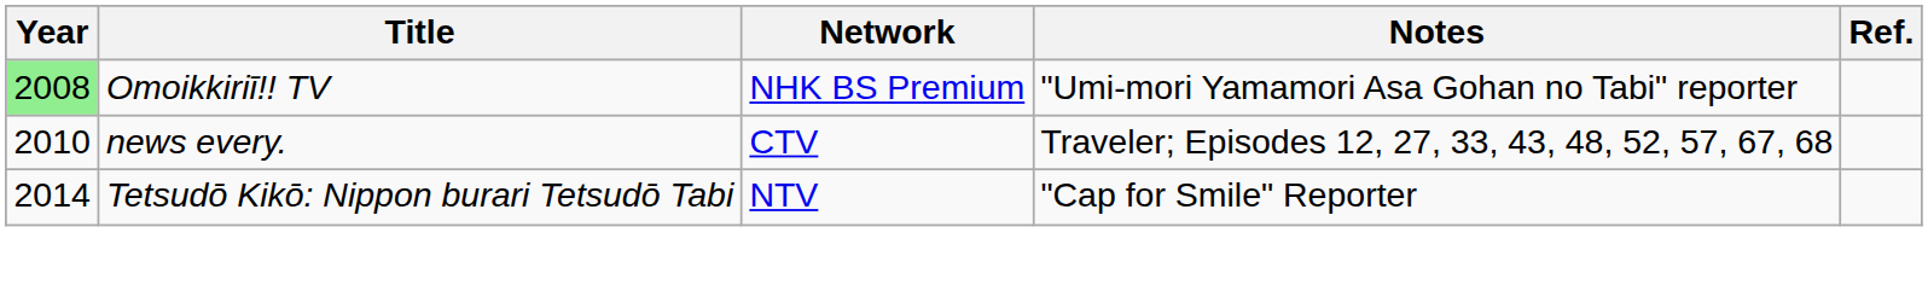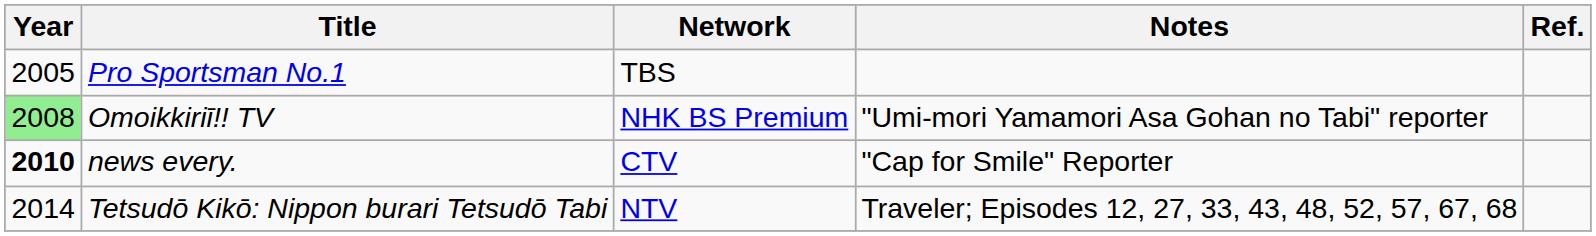+ row: 2005 | Pro Sportsman No.1 | TBS
news every. | Year: normal -> bold
news every. | Notes: Traveler; Episodes 12, 27, 33, 43, 48, 52, 57, 67, 68 -> "Cap for Smile" Reporter
Tetsudō Kikō: Nippon burari Tetsudō Tabi | Notes: "Cap for Smile" Reporter -> Traveler; Episodes 12, 27, 33, 43, 48, 52, 57, 67, 68
